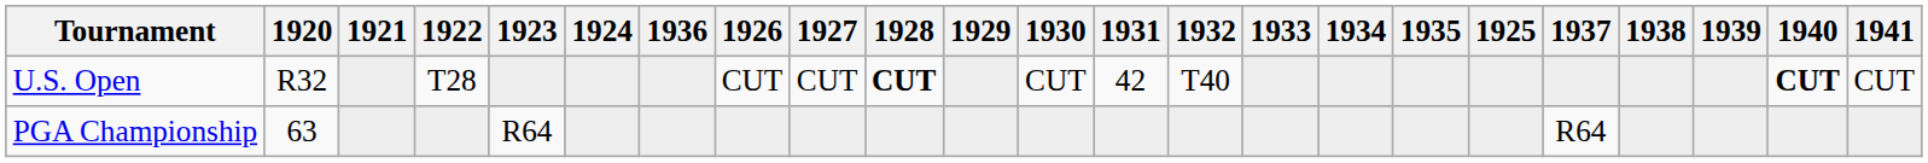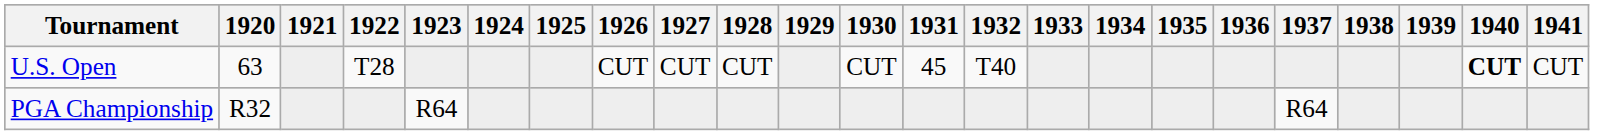columns swapped: 1925 <-> 1936
U.S. Open | 1920: R32 -> 63
U.S. Open | 1928: bold -> normal
U.S. Open | 1931: 42 -> 45
PGA Championship | 1920: 63 -> R32
